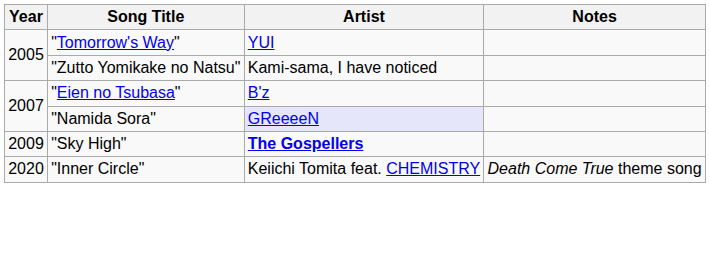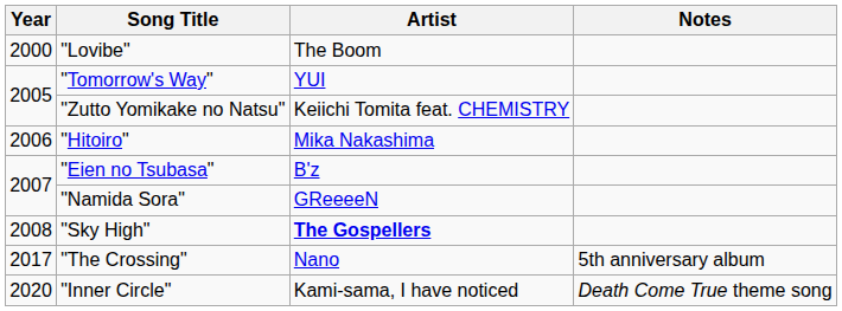+ row: 2000 | "Lovibe" | The Boom
"Zutto Yomikake no Natsu" | Artist: Kami-sama, I have noticed -> Keiichi Tomita feat. CHEMISTRY
+ row: 2006 | "Hitoiro" | Mika Nakashima
"Namida Sora" | Artist: lavender background -> no background
"Sky High" | Year: 2009 -> 2008
+ row: 2017 | "The Crossing" | Nano | 5th anniversary album
"Inner Circle" | Artist: Keiichi Tomita feat. CHEMISTRY -> Kami-sama, I have noticed
